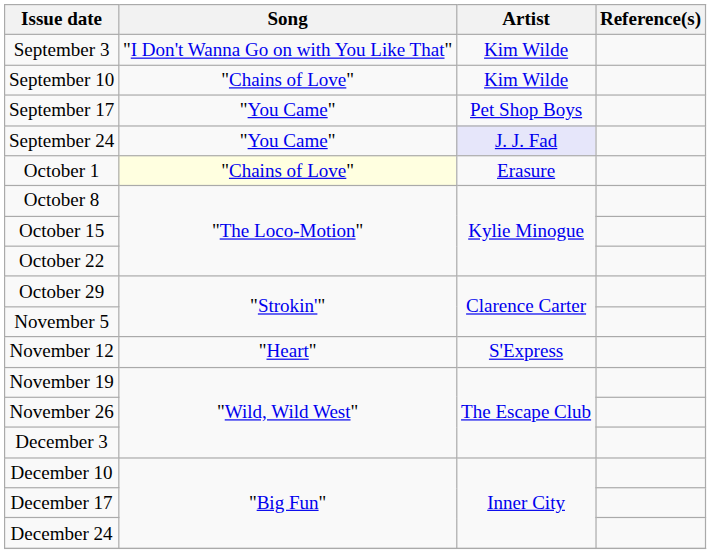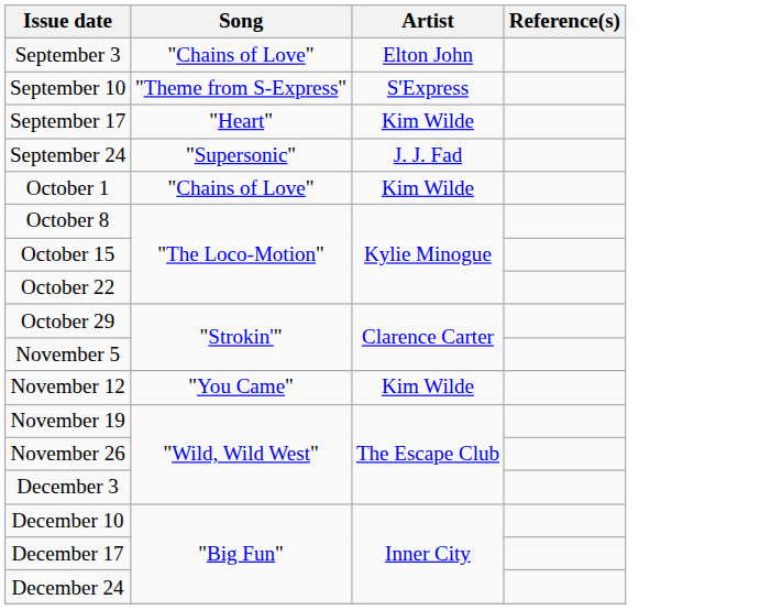September 3 | Song: "I Don't Wanna Go on with You Like That" -> "Chains of Love"
September 3 | Artist: Kim Wilde -> Elton John
September 10 | Song: "Chains of Love" -> "Theme from S-Express"
September 10 | Artist: Kim Wilde -> S'Express
September 17 | Song: "You Came" -> "Heart"
September 17 | Artist: Pet Shop Boys -> Kim Wilde
September 24 | Song: "You Came" -> "Supersonic"
September 24 | Artist: lavender background -> no background
October 1 | Song: lightyellow background -> no background
October 1 | Artist: Erasure -> Kim Wilde
November 12 | Song: "Heart" -> "You Came"
November 12 | Artist: S'Express -> Kim Wilde
